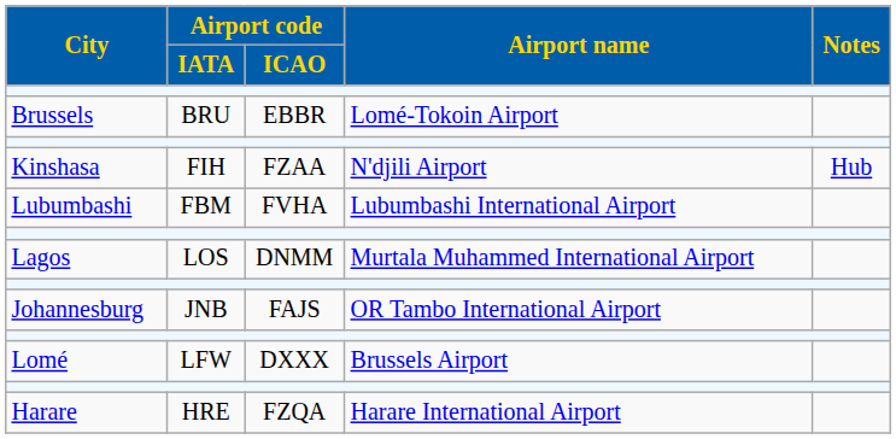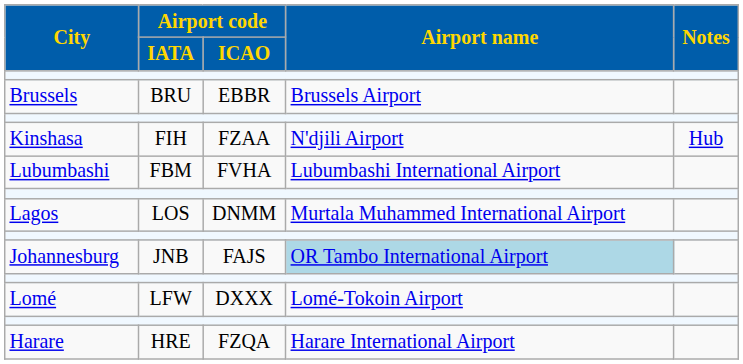Brussels | Airport name: Lomé-Tokoin Airport -> Brussels Airport
Johannesburg | Airport name: no background -> lightblue background
Lomé | Airport name: Brussels Airport -> Lomé-Tokoin Airport
